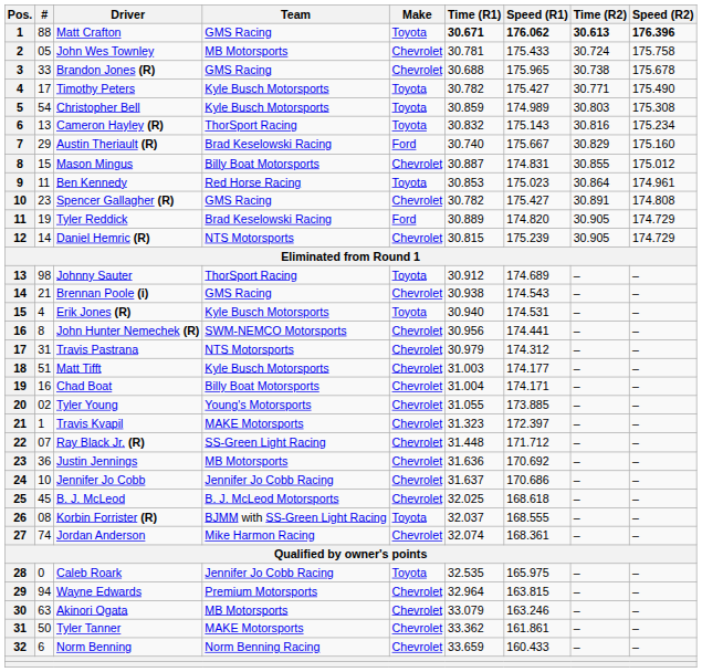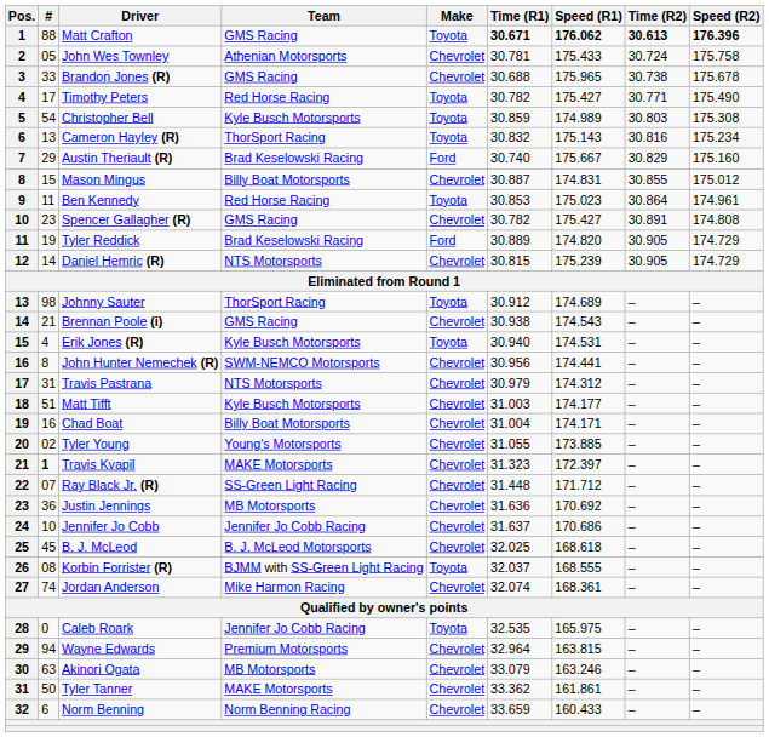John Wes Townley | Team: MB Motorsports -> Athenian Motorsports
Timothy Peters | Team: Kyle Busch Motorsports -> Red Horse Racing
Travis Kvapil | #: normal -> bold
